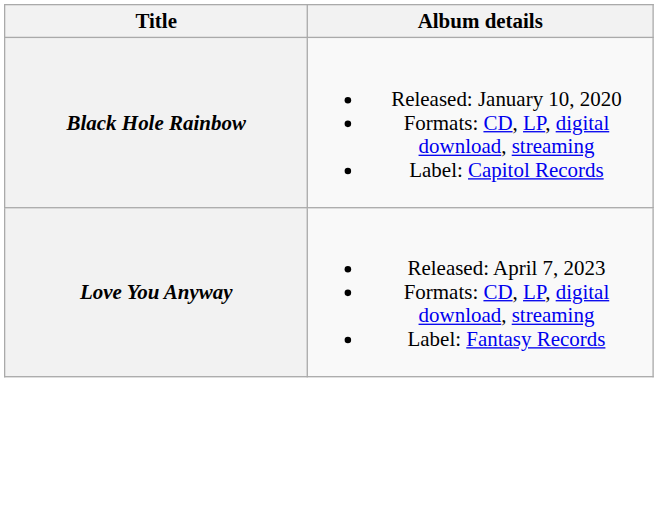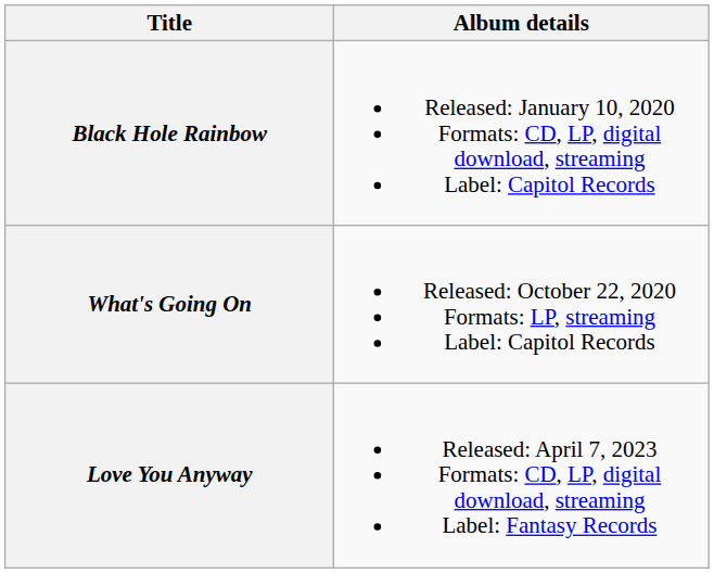+ row: What's Going On | Released: October 22, 2020 Formats: LP, streaming Label: Capitol Records
